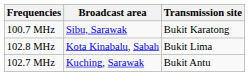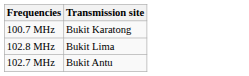- column: Broadcast area | Sibu, Sarawak | Kota Kinabalu, Sabah | Kuching, Sarawak
